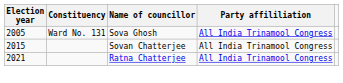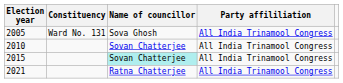+ row: 2010 | Sovan Chatterjee | All India Trinamool Congress
2015 | Name of councillor: no background -> paleturquoise background
